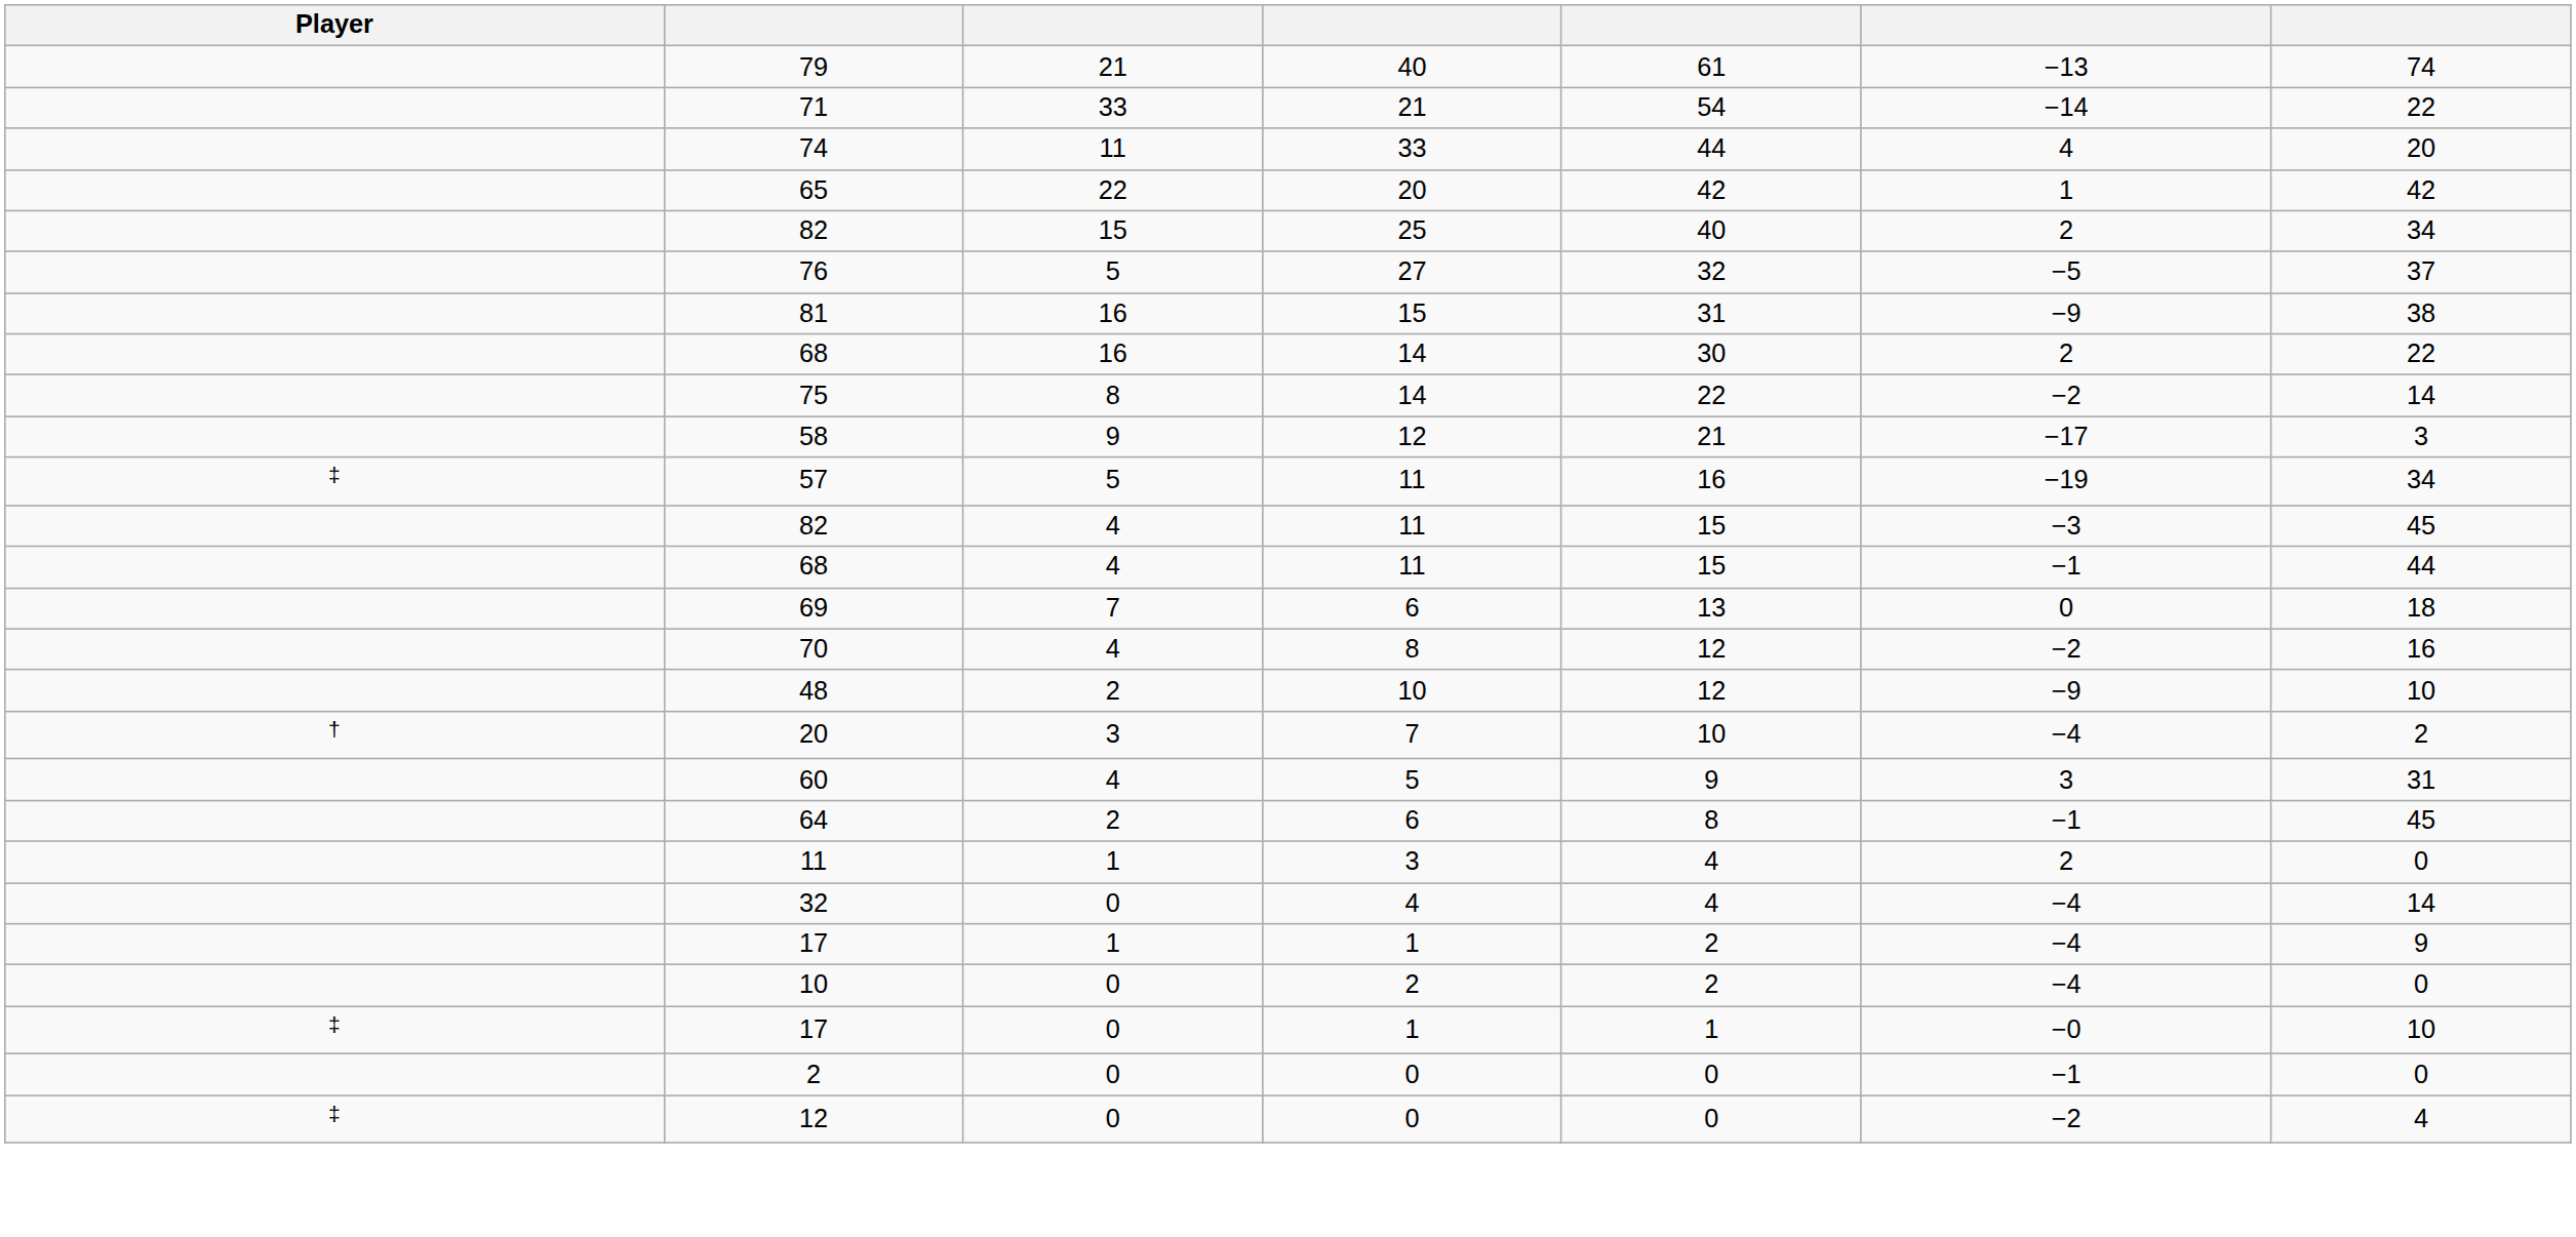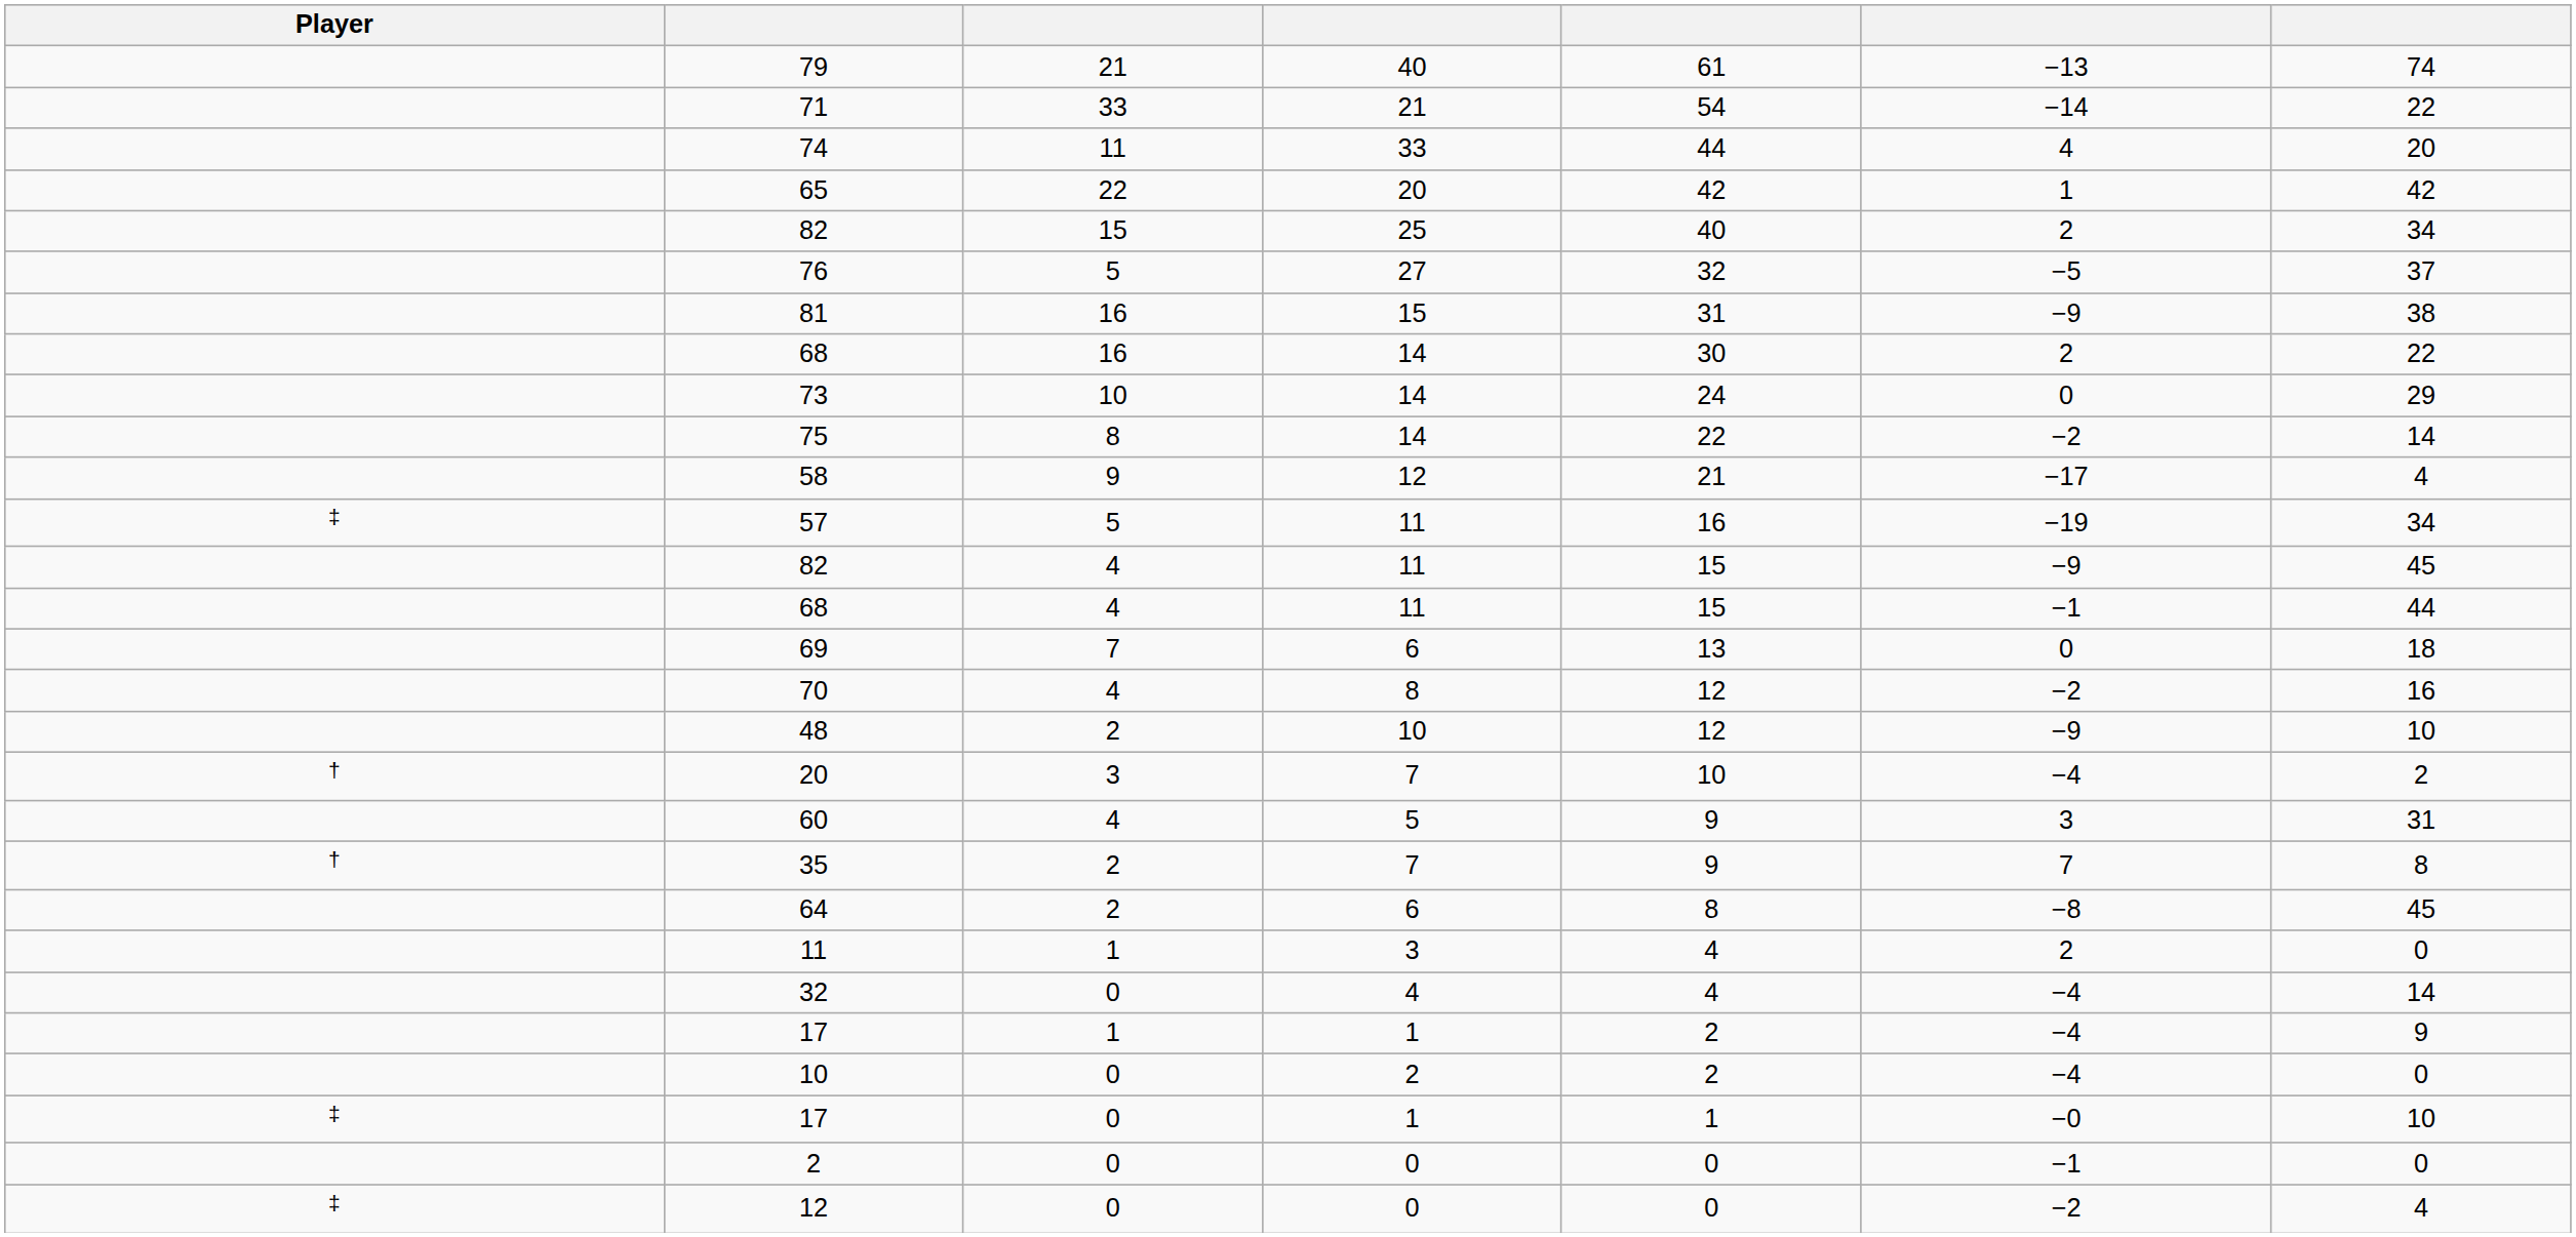+ row: 73 | 10 | 14 | 24 | 0 | 29
58 | column 7: 3 -> 4
82 / 4 | column 6: −3 -> −9
+ row: † | 35 | 2 | 7 | 9 | 7 | 8
64 | column 6: −1 -> −8
